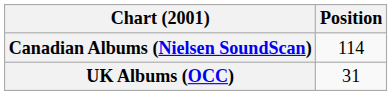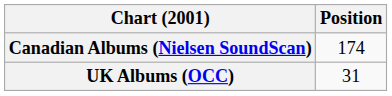Canadian Albums (Nielsen SoundScan) | Position: 114 -> 174
